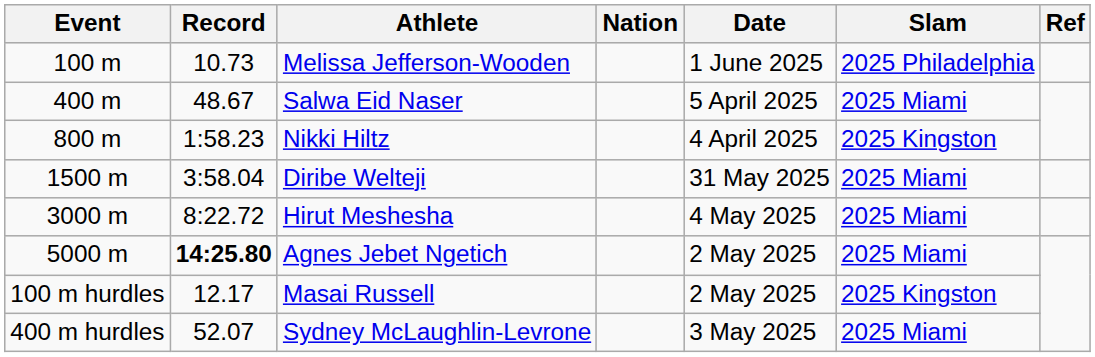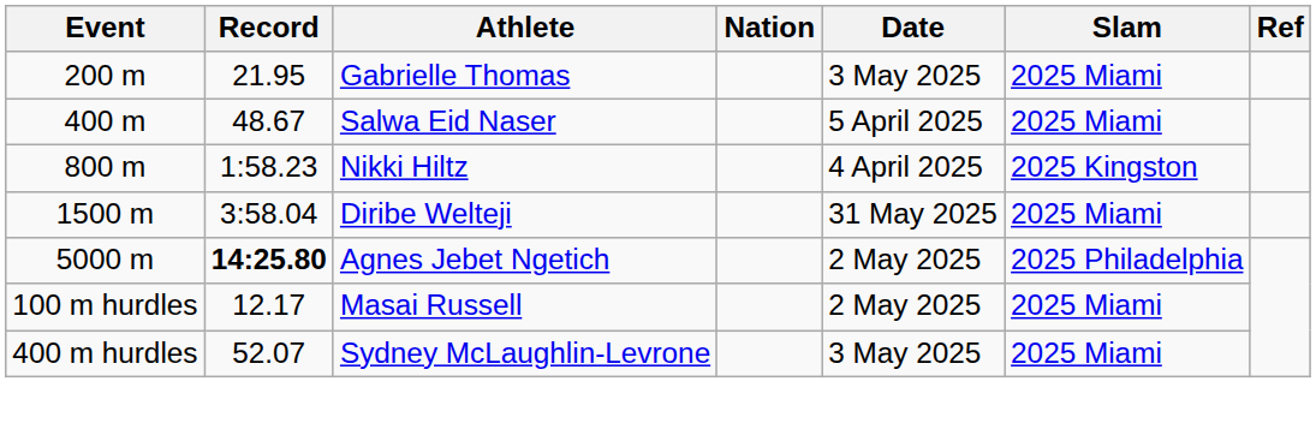- row: 100 m | 10.73 | Melissa Jefferson-Wooden | 1 June 2025 | 2025 Philadelphia
+ row: 200 m | 21.95 | Gabrielle Thomas | 3 May 2025 | 2025 Miami
- row: 3000 m | 8:22.72 | Hirut Meshesha | 4 May 2025 | 2025 Miami
Agnes Jebet Ngetich | Slam: 2025 Miami -> 2025 Philadelphia
Masai Russell | Slam: 2025 Kingston -> 2025 Miami
